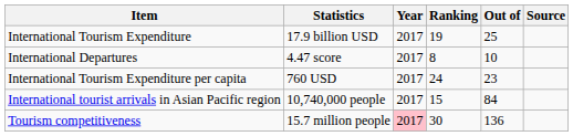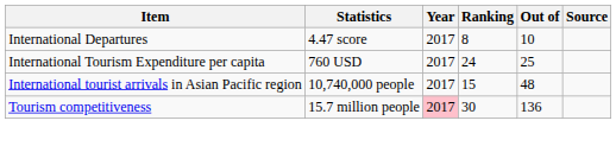- row: International Tourism Expenditure | 17.9 billion USD | 2017 | 19 | 25
International Tourism Expenditure per capita | Out of: 23 -> 25
International tourist arrivals in Asian Pacific region | Out of: 84 -> 48
